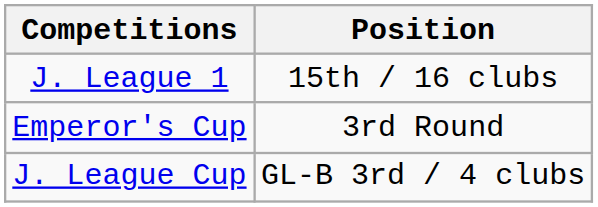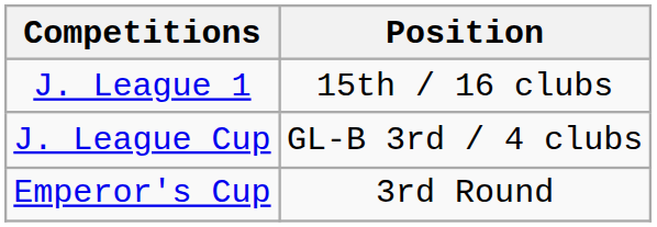rows swapped: Emperor's Cup <-> J. League Cup
